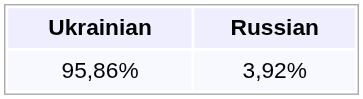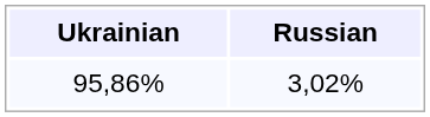95,86% | Russian: 3,92% -> 3,02%
